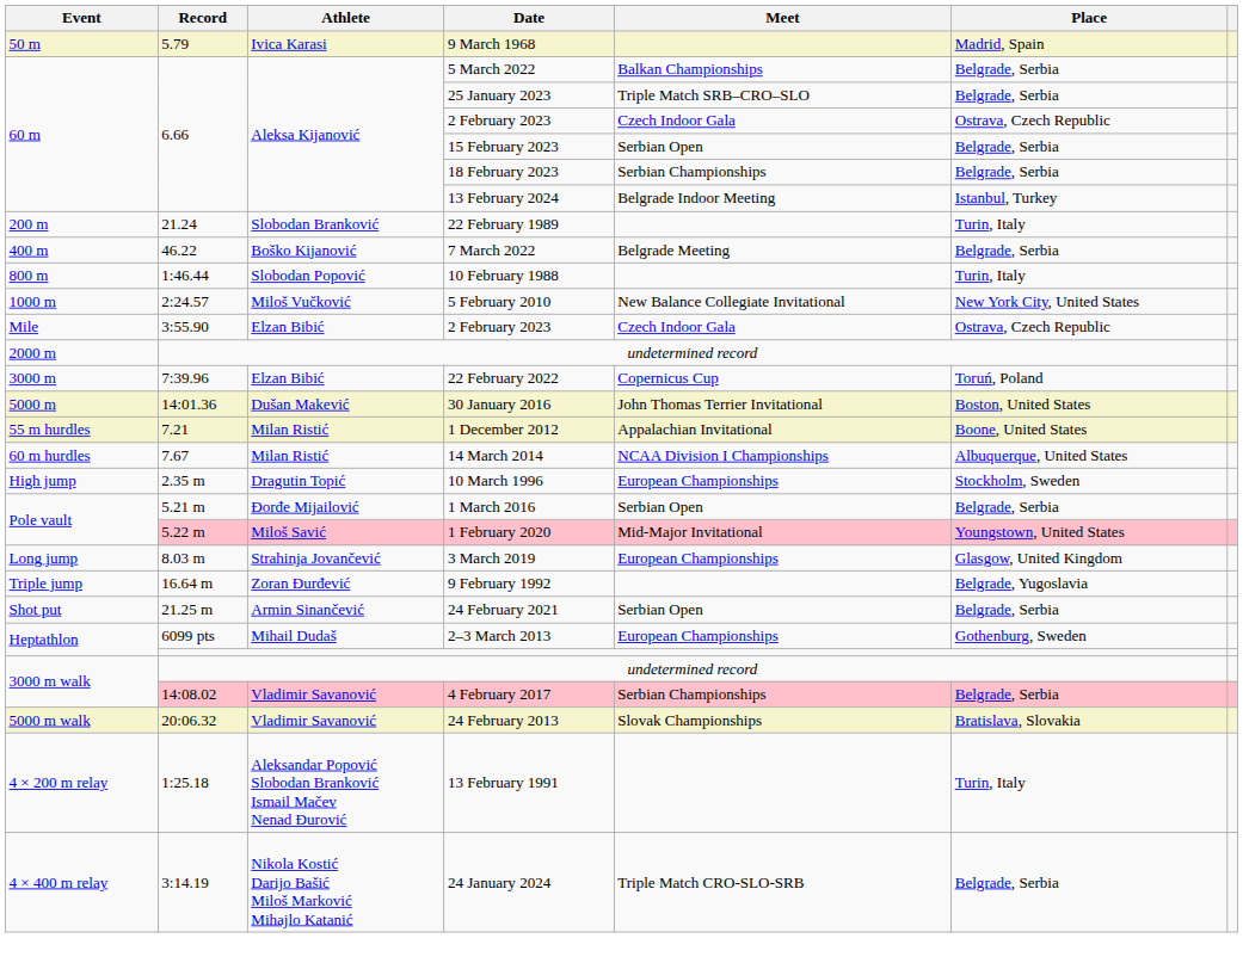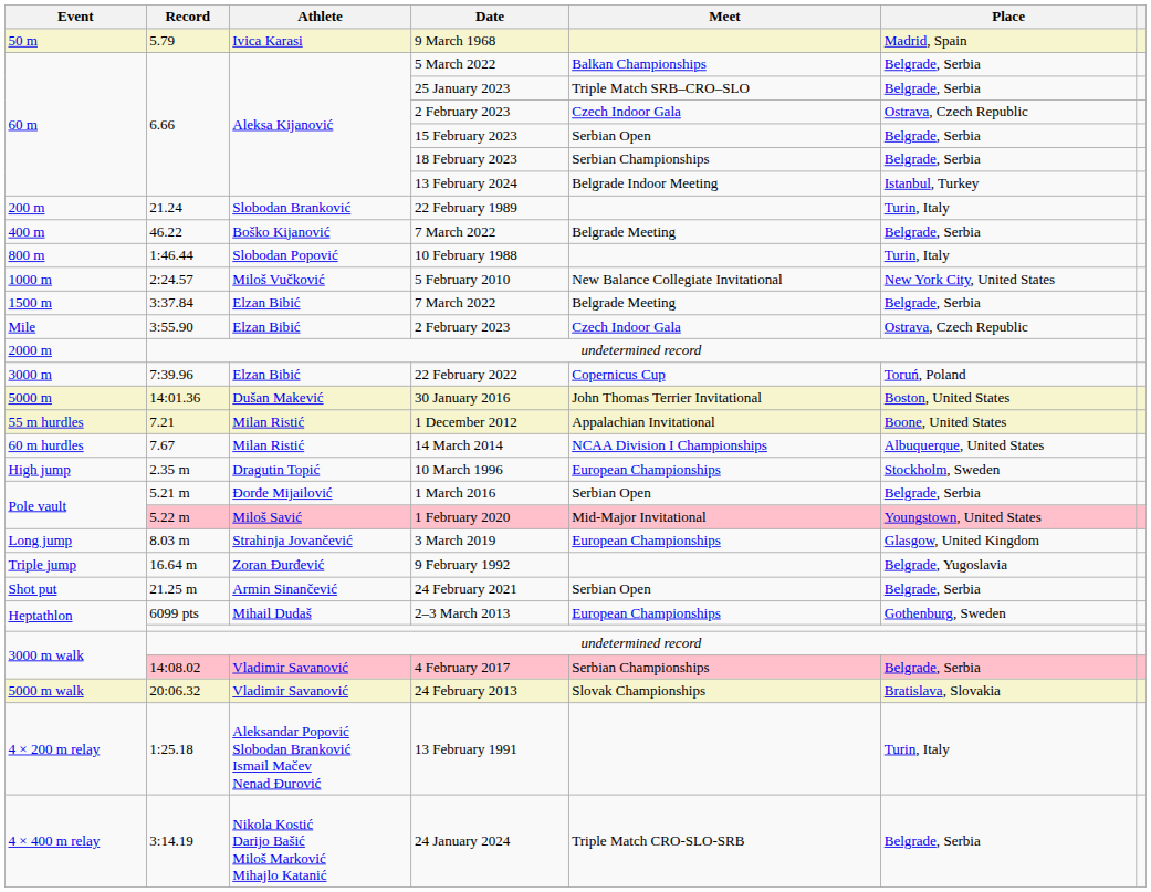+ row: 1500 m | 3:37.84 | Elzan Bibić | 7 March 2022 | Belgrade Meeting | Belgrade, Serbia
